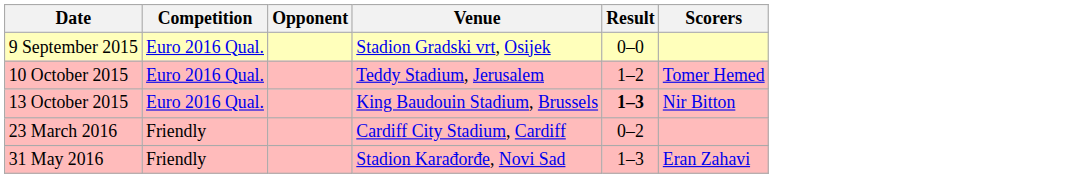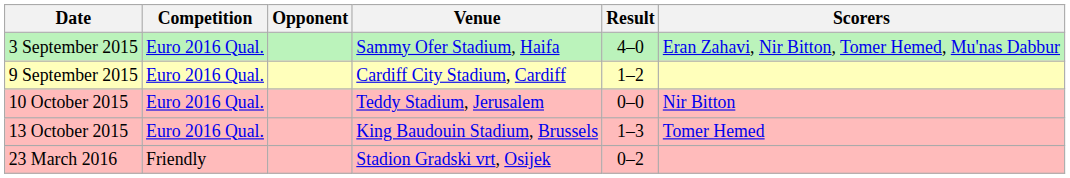+ row: 3 September 2015 | Euro 2016 Qual. | Sammy Ofer Stadium, Haifa | 4–0 | Eran Zahavi, Nir Bitton, Tomer Hemed, Mu'nas Dabbur
9 September 2015 | Venue: Stadion Gradski vrt, Osijek -> Cardiff City Stadium, Cardiff
9 September 2015 | Result: 0–0 -> 1–2
10 October 2015 | Result: 1–2 -> 0–0
10 October 2015 | Scorers: Tomer Hemed -> Nir Bitton
13 October 2015 | Result: bold -> normal
13 October 2015 | Scorers: Nir Bitton -> Tomer Hemed
23 March 2016 | Venue: Cardiff City Stadium, Cardiff -> Stadion Gradski vrt, Osijek
- row: 31 May 2016 | Friendly | Stadion Karađorđe, Novi Sad | 1–3 | Eran Zahavi
